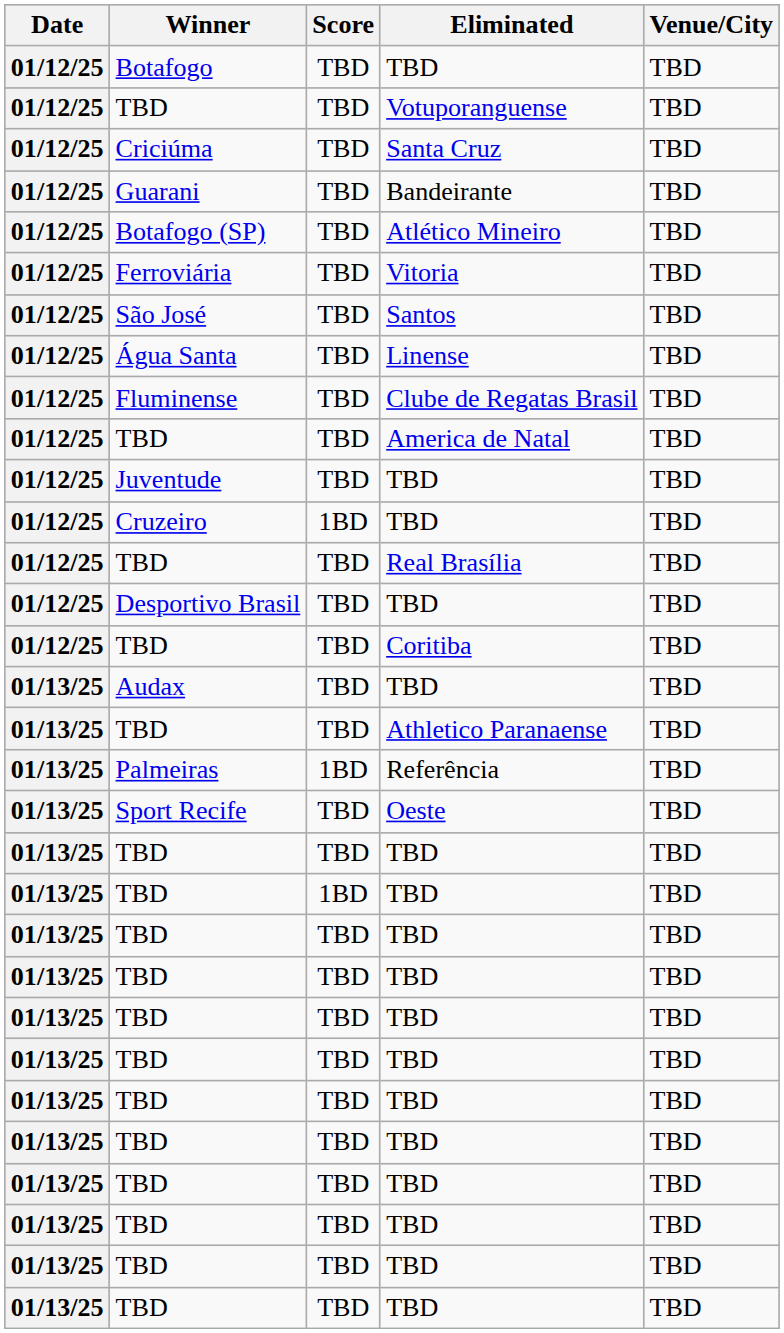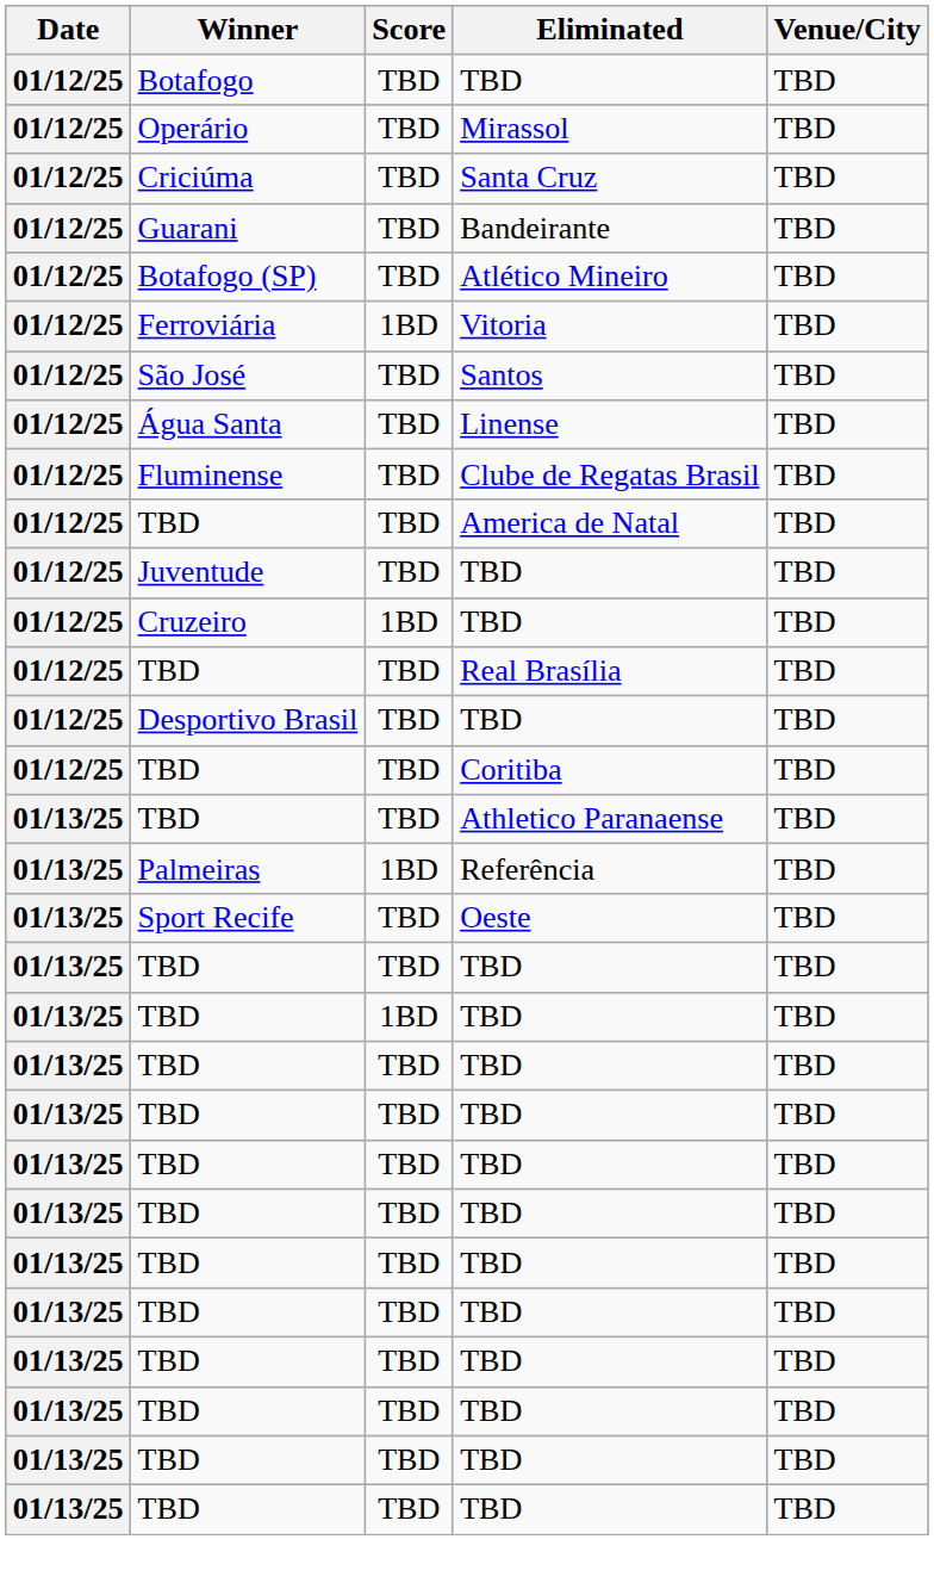- row: 01/12/25 | TBD | TBD | Votuporanguense | TBD
+ row: 01/12/25 | Operário | TBD | Mirassol | TBD
Ferroviária | Score: TBD -> 1BD
- row: 01/13/25 | Audax | TBD | TBD | TBD
